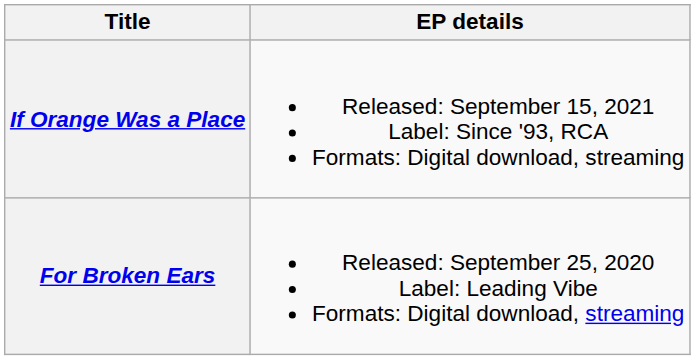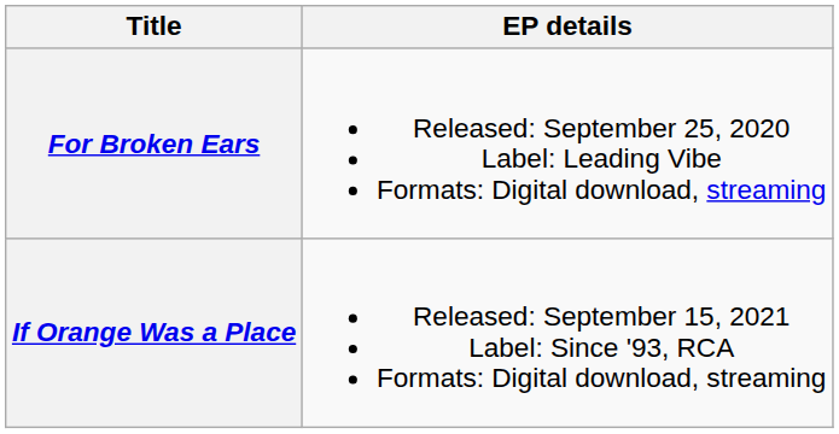rows swapped: For Broken Ears <-> If Orange Was a Place
